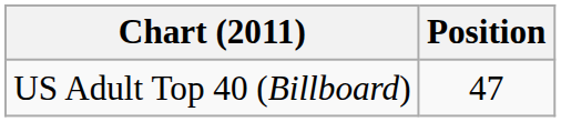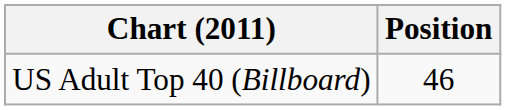US Adult Top 40 (Billboard) | Position: 47 -> 46
